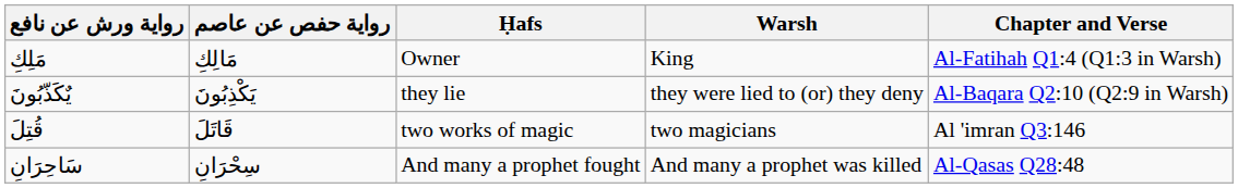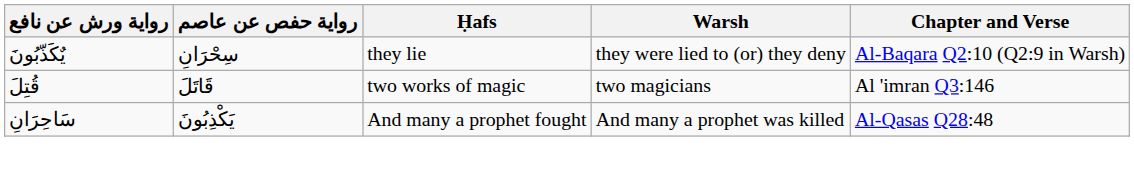- row: مَلِكِ | مَالِكِ | Owner | King | Al-Fatihah Q1:4 (Q1:3 in Warsh)
يٌكَذّبُونَ | رواية حفص عن عاصم: يَكْذِبُونَ -> سِحْرَانِ
سَاحِرَانِ | رواية حفص عن عاصم: سِحْرَانِ -> يَكْذِبُونَ
